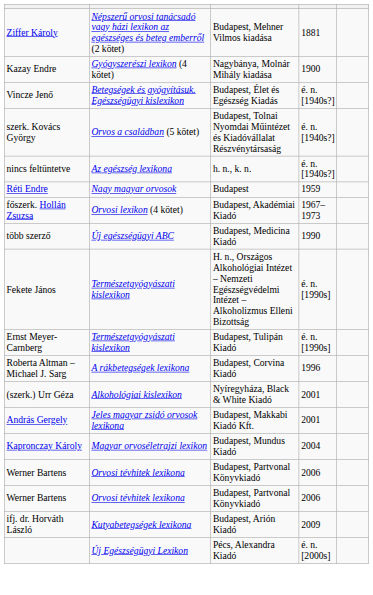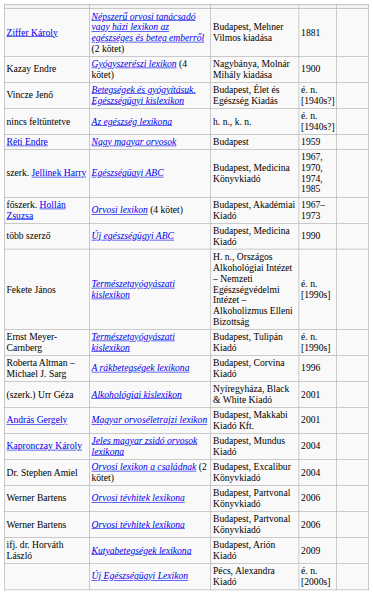- row: szerk. Kovács György | Orvos a családban (5 kötet) | Budapest, Tolnai Nyomdai Műintézet és Kiadóvállalat Részvénytársaság | é. n. [1940s?]
+ row: szerk. Jellinek Harry | Egészségügyi ABC | Budapest, Medicina Könyvkiadó | 1967, 1970, 1974, 1985
András Gergely | column 2: Jeles magyar zsidó orvosok lexikona -> Magyar orvoséletrajzi lexikon
Kapronczay Károly | column 2: Magyar orvoséletrajzi lexikon -> Jeles magyar zsidó orvosok lexikona
+ row: Dr. Stephen Amiel | Orvosi lexikon a családnak (2 kötet) | Budapest, Excalibur Könyvkiadó | 2004
